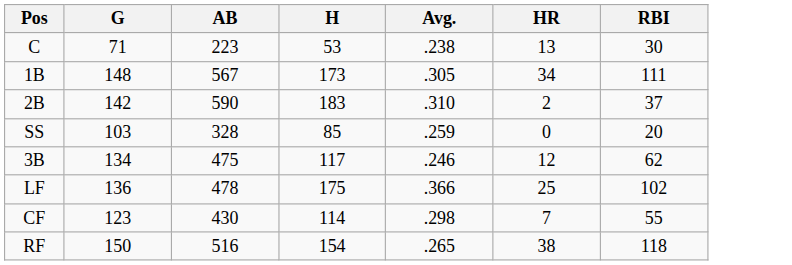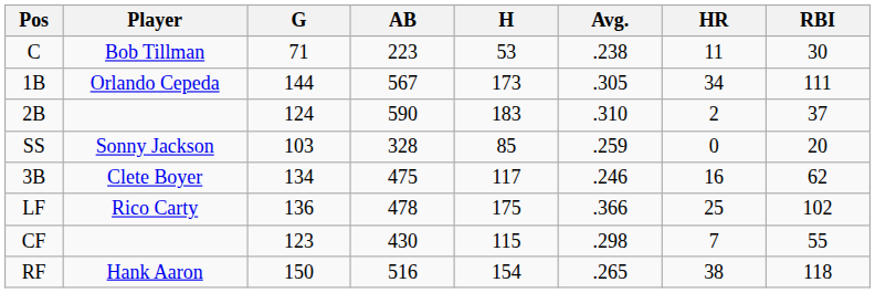+ column: Player | Bob Tillman | Orlando Cepeda | Sonny Jackson | Clete Boyer | Rico Carty | Hank Aaron
C | HR: 13 -> 11
1B | G: 148 -> 144
2B | G: 142 -> 124
3B | HR: 12 -> 16
CF | H: 114 -> 115
